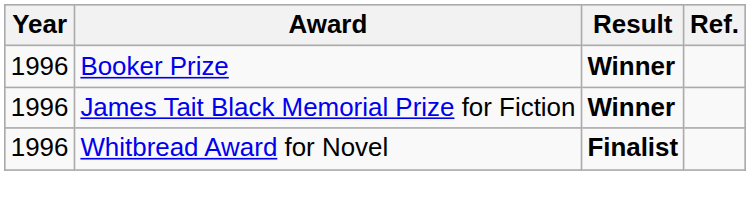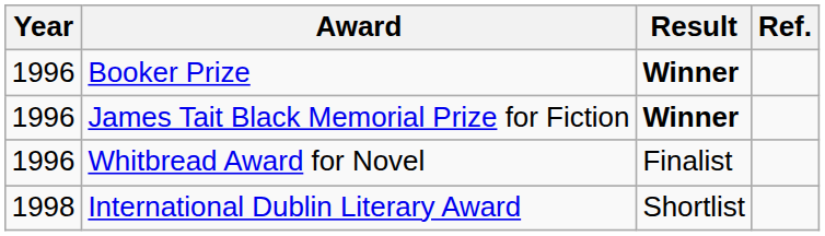Whitbread Award for Novel | Result: bold -> normal
+ row: 1998 | International Dublin Literary Award | Shortlist
